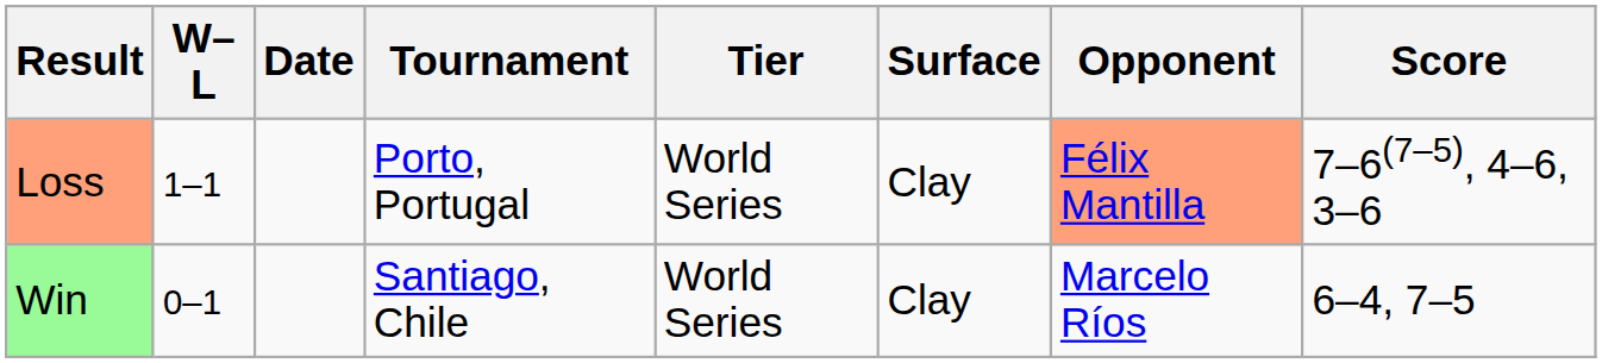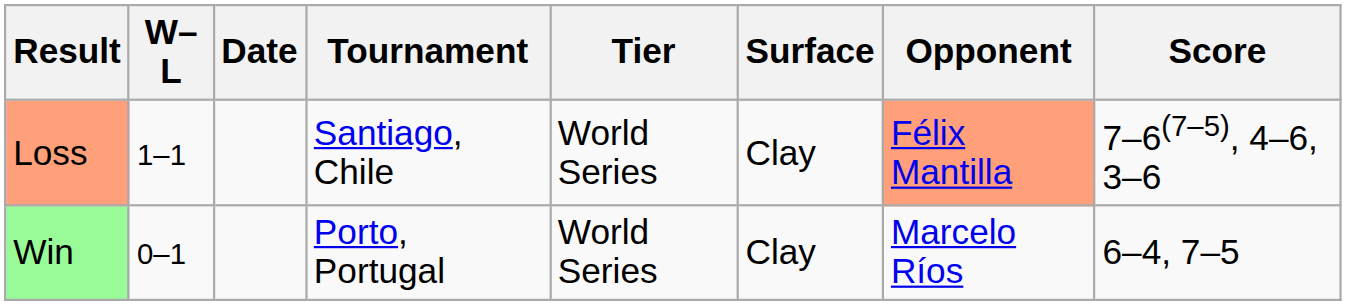Loss | Tournament: Porto, Portugal -> Santiago, Chile
Win | Tournament: Santiago, Chile -> Porto, Portugal
